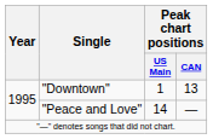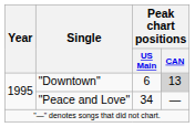"Downtown" | Peak chart positions / US Main: 1 -> 6
"Downtown" | Peak chart positions / CAN: no background -> lightgrey background
"Peace and Love" | Peak chart positions / US Main: 14 -> 34
